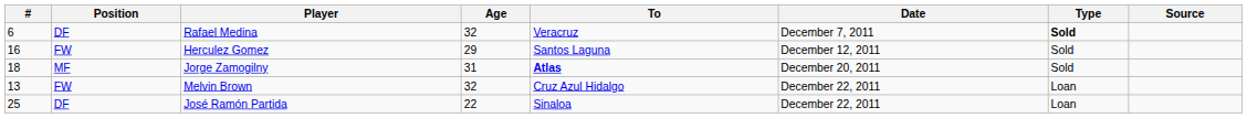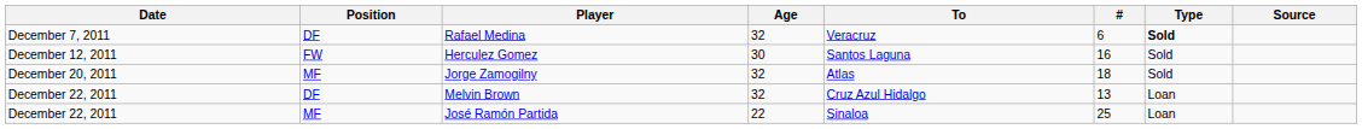columns swapped: # <-> Date
Herculez Gomez | Age: 29 -> 30
Jorge Zamogilny | Age: 31 -> 32
Jorge Zamogilny | To: bold -> normal
Melvin Brown | Position: FW -> DF
José Ramón Partida | Position: DF -> MF
